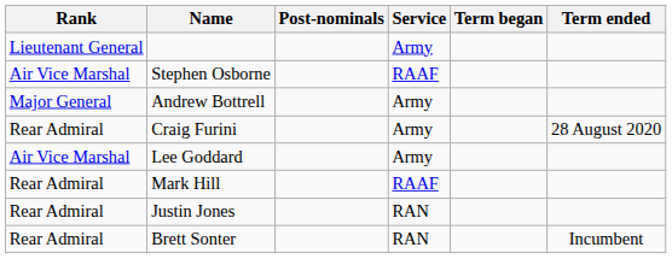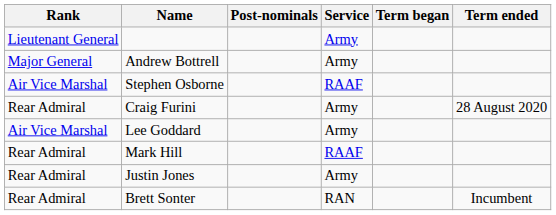rows swapped: Andrew Bottrell <-> Stephen Osborne
Justin Jones | Service: RAN -> Army
